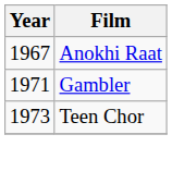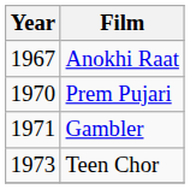+ row: 1970 | Prem Pujari
